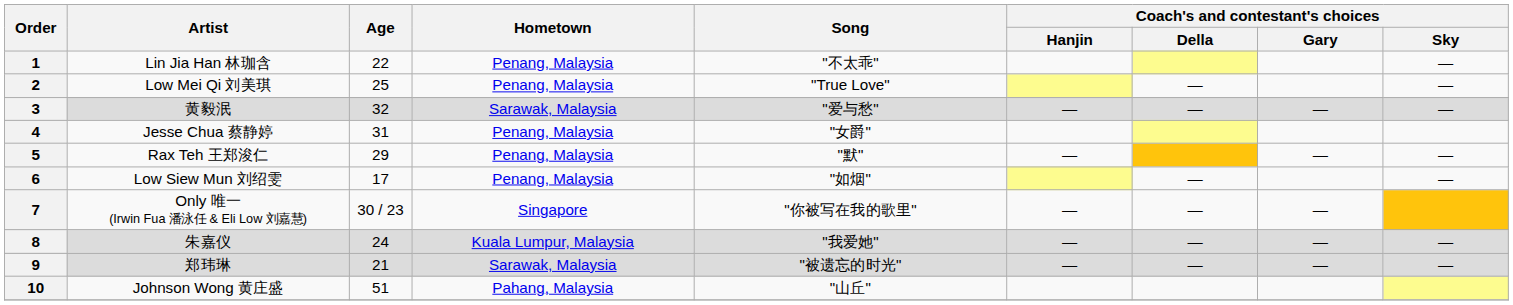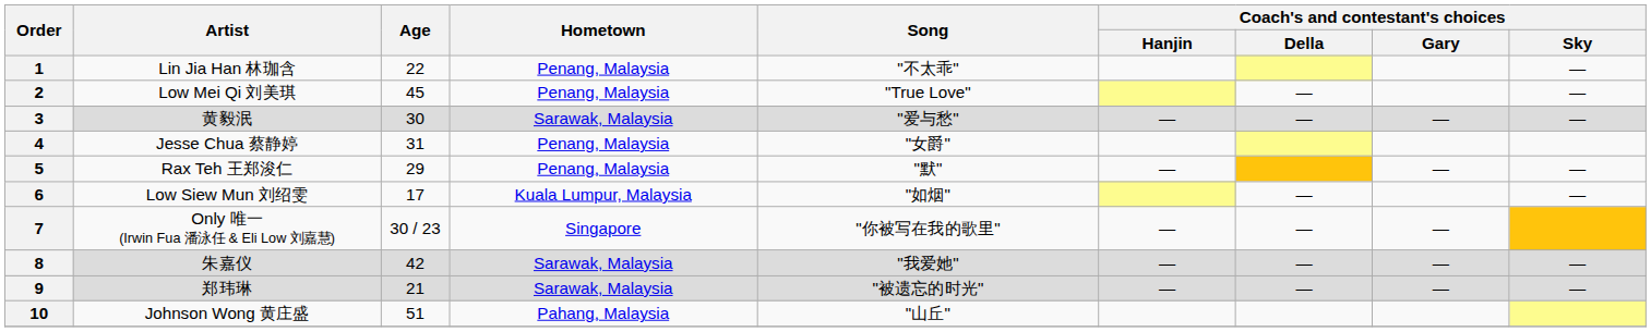2 | Age: 25 -> 45
3 | Age: 32 -> 30
6 | Hometown: Penang, Malaysia -> Kuala Lumpur, Malaysia
8 | Age: 24 -> 42
8 | Hometown: Kuala Lumpur, Malaysia -> Sarawak, Malaysia
